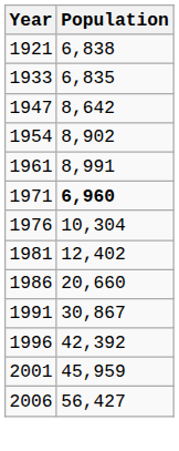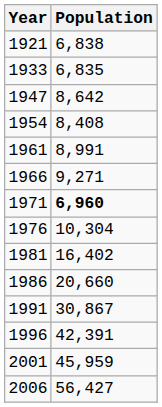1954 | Population: 8,902 -> 8,408
+ row: 1966 | 9,271
1981 | Population: 12,402 -> 16,402
1996 | Population: 42,392 -> 42,391
